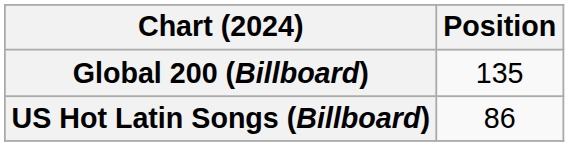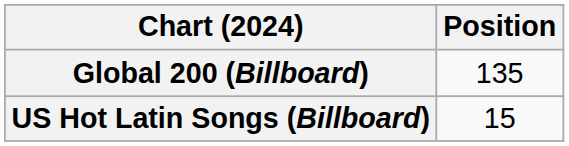US Hot Latin Songs (Billboard) | Position: 86 -> 15
